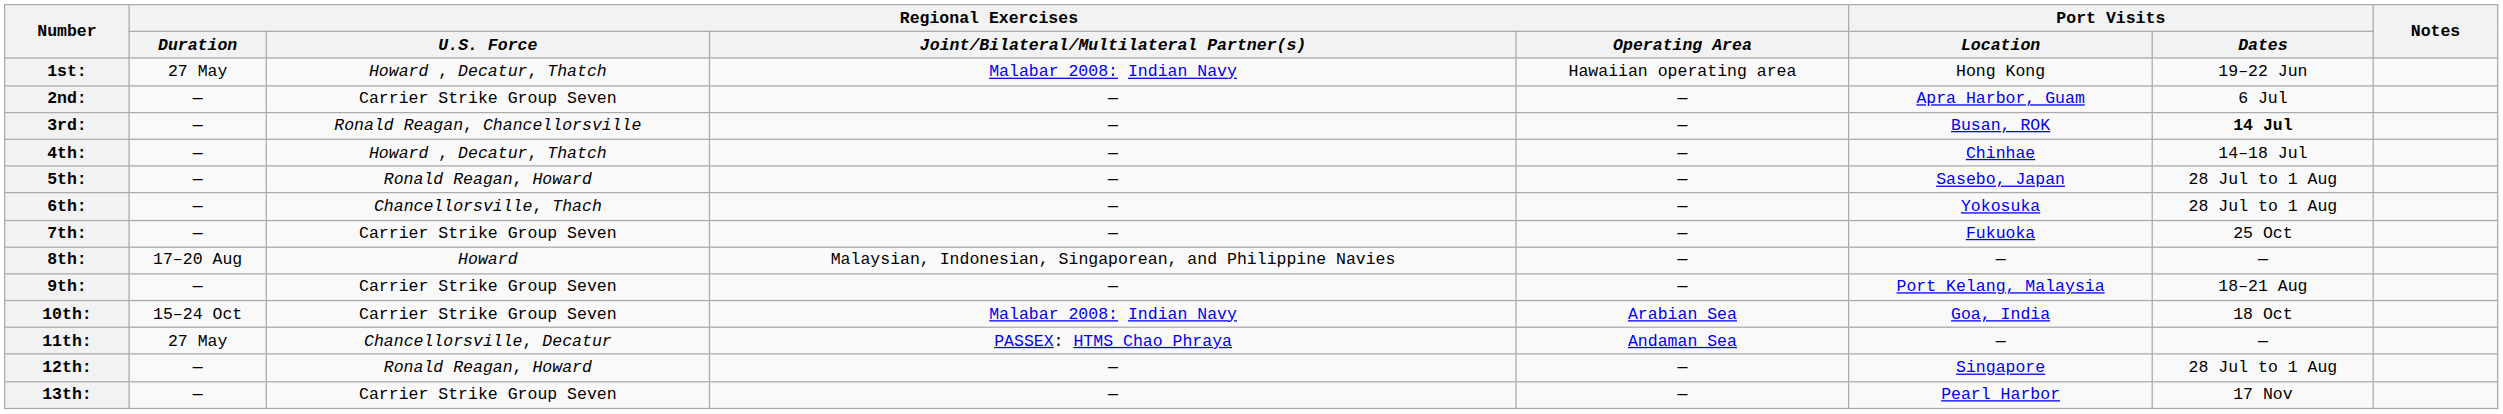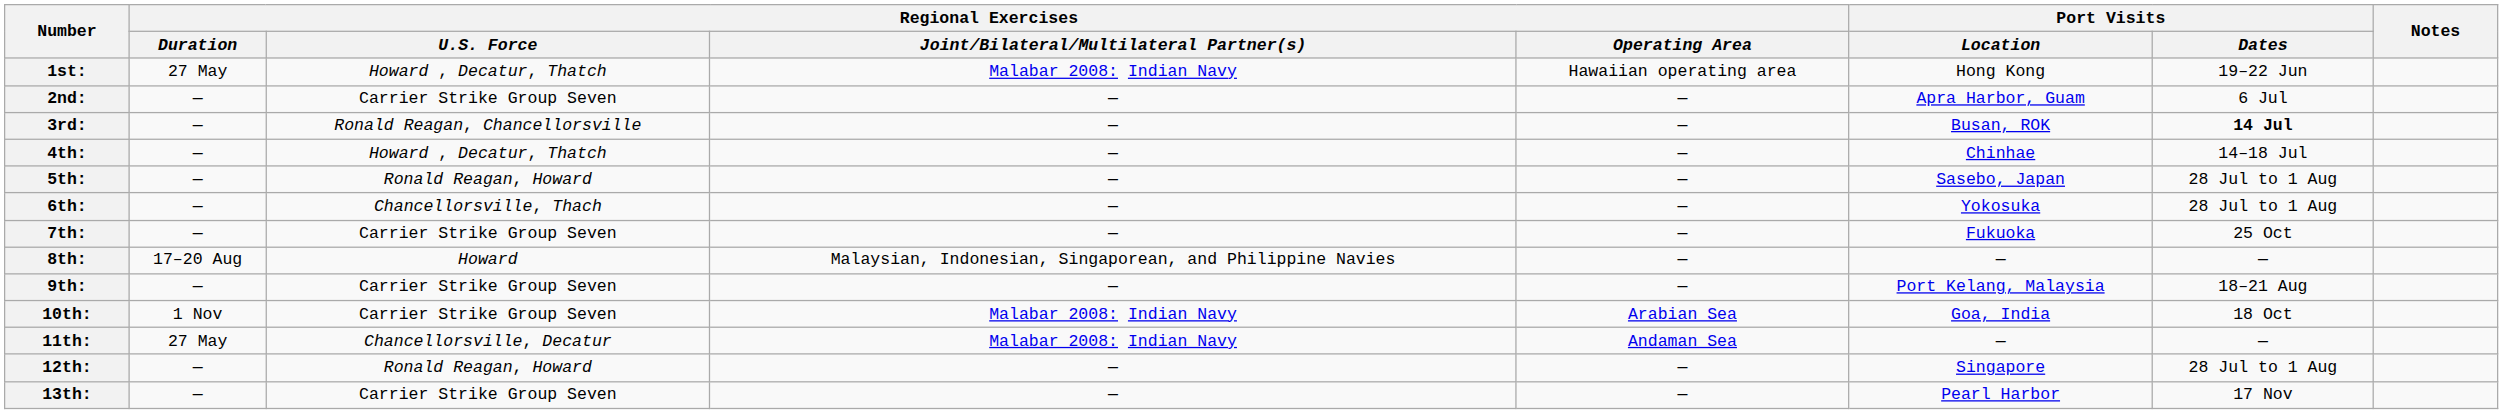10th: | Regional Exercises / Duration: 15–24 Oct -> 1 Nov
11th: | Regional Exercises / Joint/Bilateral/Multilateral Partner(s): PASSEX: HTMS Chao Phraya -> Malabar 2008: Indian Navy
